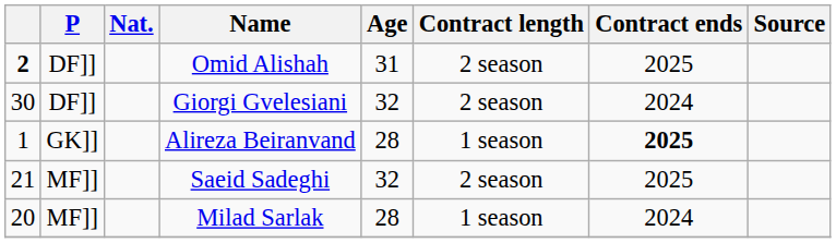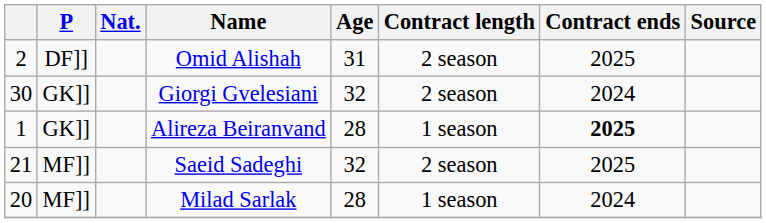Omid Alishah | column 1: bold -> normal
Giorgi Gvelesiani | P: DF]] -> GK]]
